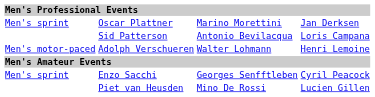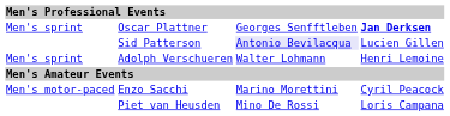Oscar Plattner | column 3: Marino Morettini -> Georges Senfftleben
Oscar Plattner | column 4: normal -> bold
Sid Patterson | column 3: no background -> lavender background
Sid Patterson | column 4: Loris Campana -> Lucien Gillen
Adolph Verschueren | column 1: Men's motor-paced -> Men's sprint
Enzo Sacchi | column 1: Men's sprint -> Men's motor-paced
Enzo Sacchi | column 3: Georges Senfftleben -> Marino Morettini
Piet van Heusden | column 4: Lucien Gillen -> Loris Campana
